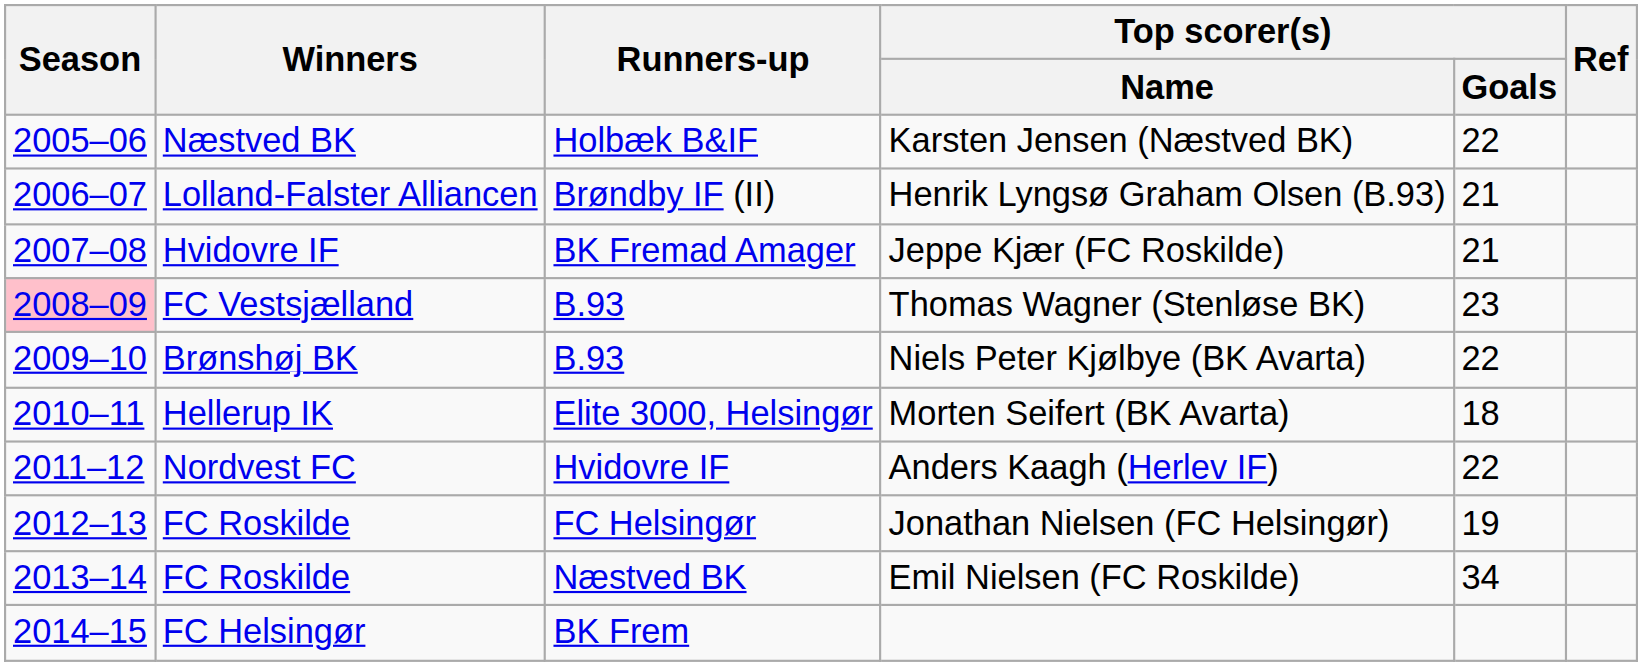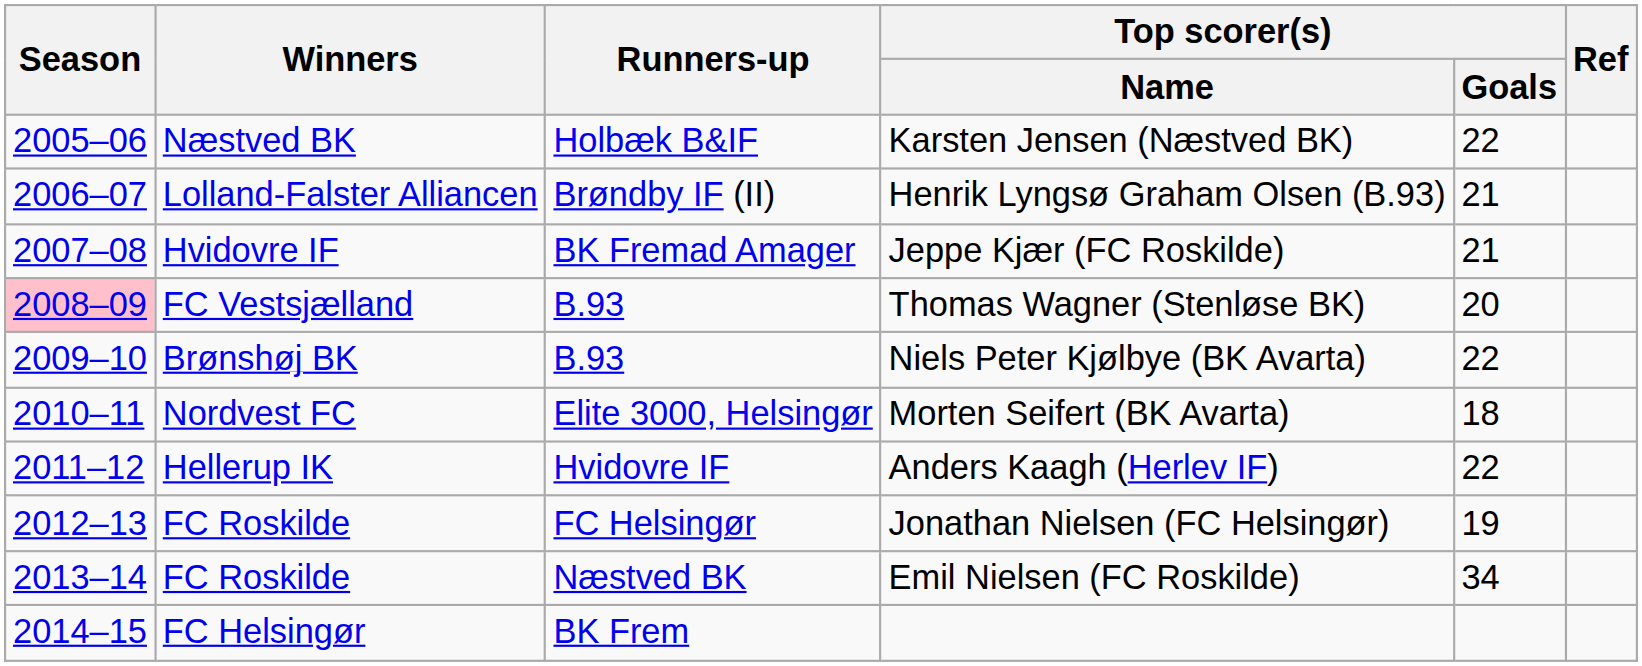Thomas Wagner (Stenløse BK) | Top scorer(s) / Goals: 23 -> 20
Morten Seifert (BK Avarta) | Winners: Hellerup IK -> Nordvest FC
Anders Kaagh (Herlev IF) | Winners: Nordvest FC -> Hellerup IK
